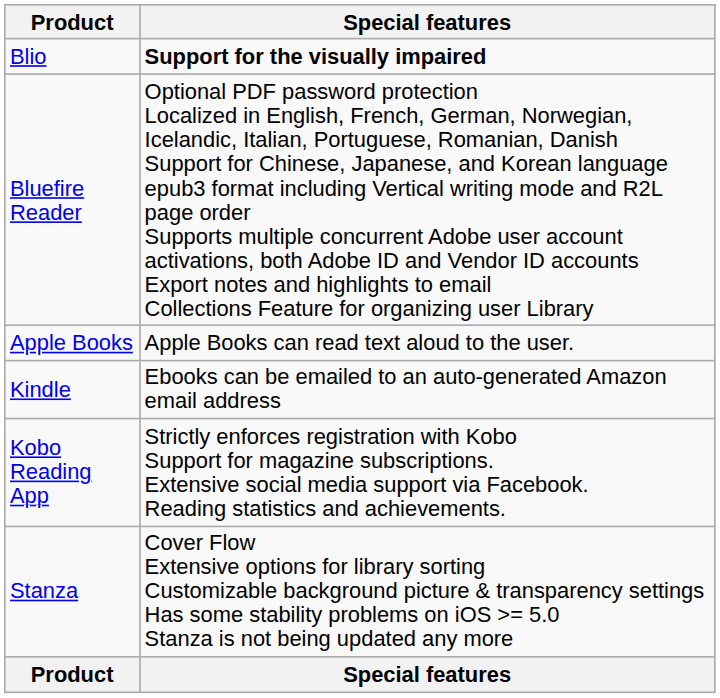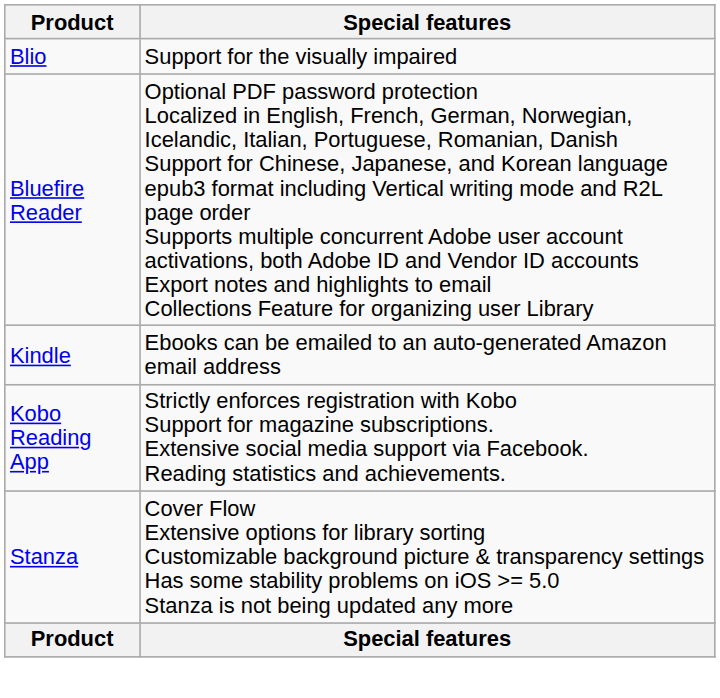Blio | Special features: bold -> normal
- row: Apple Books | Apple Books can read text aloud to the user.
